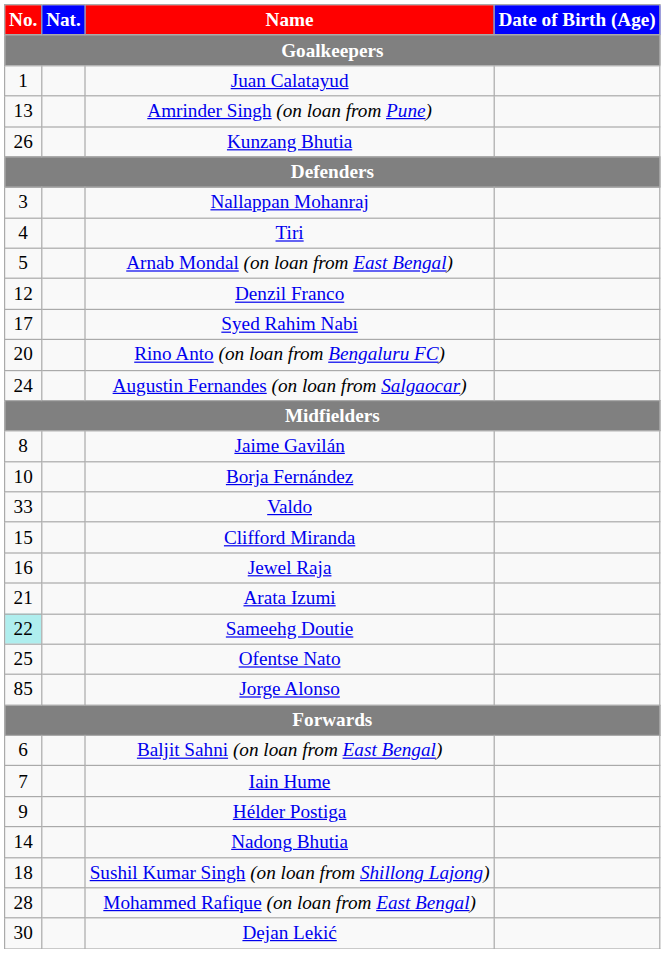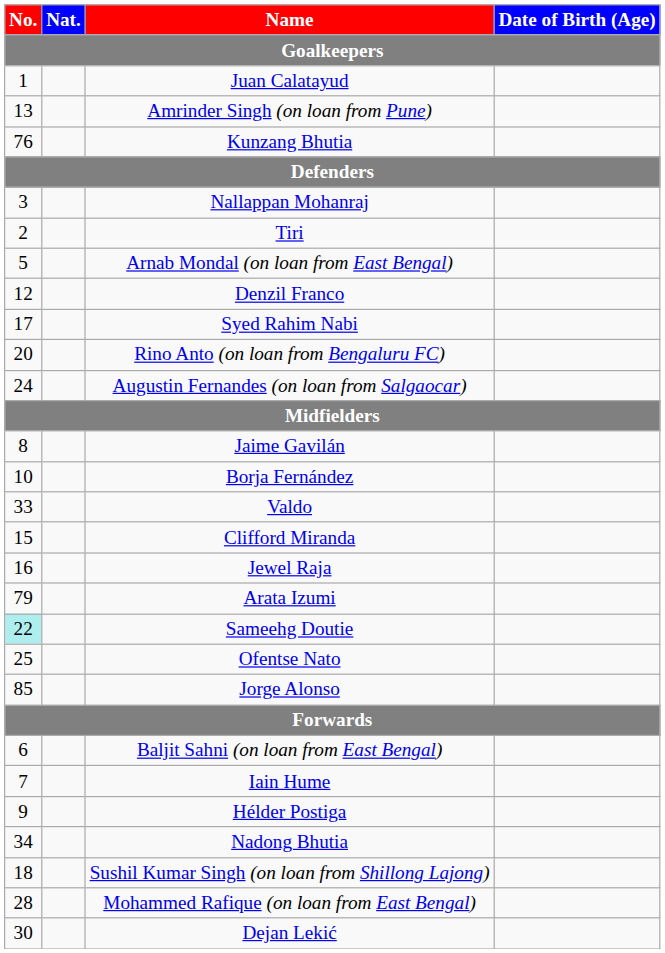Kunzang Bhutia | No.: 26 -> 76
Tiri | No.: 4 -> 2
Arata Izumi | No.: 21 -> 79
Nadong Bhutia | No.: 14 -> 34
